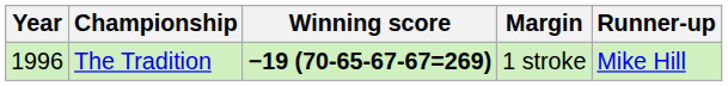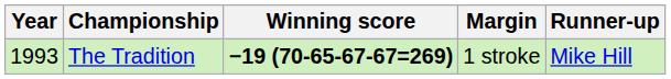The Tradition | Year: 1996 -> 1993
